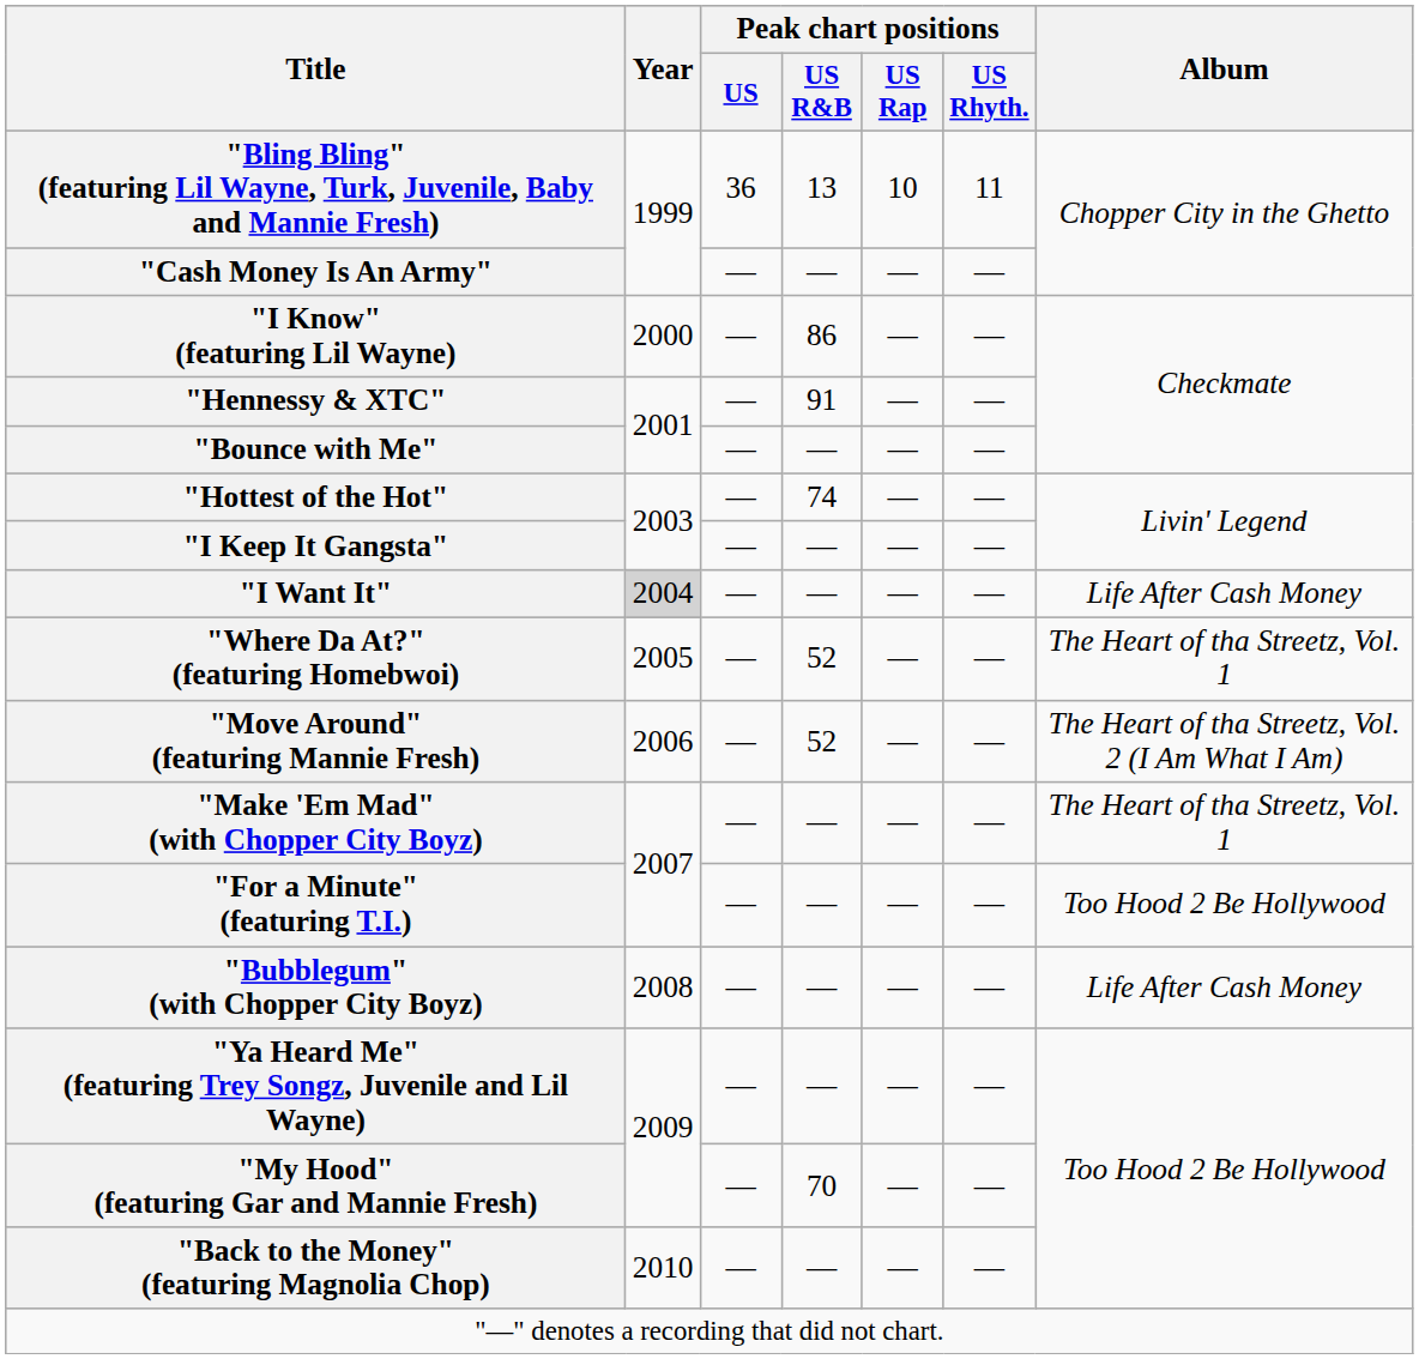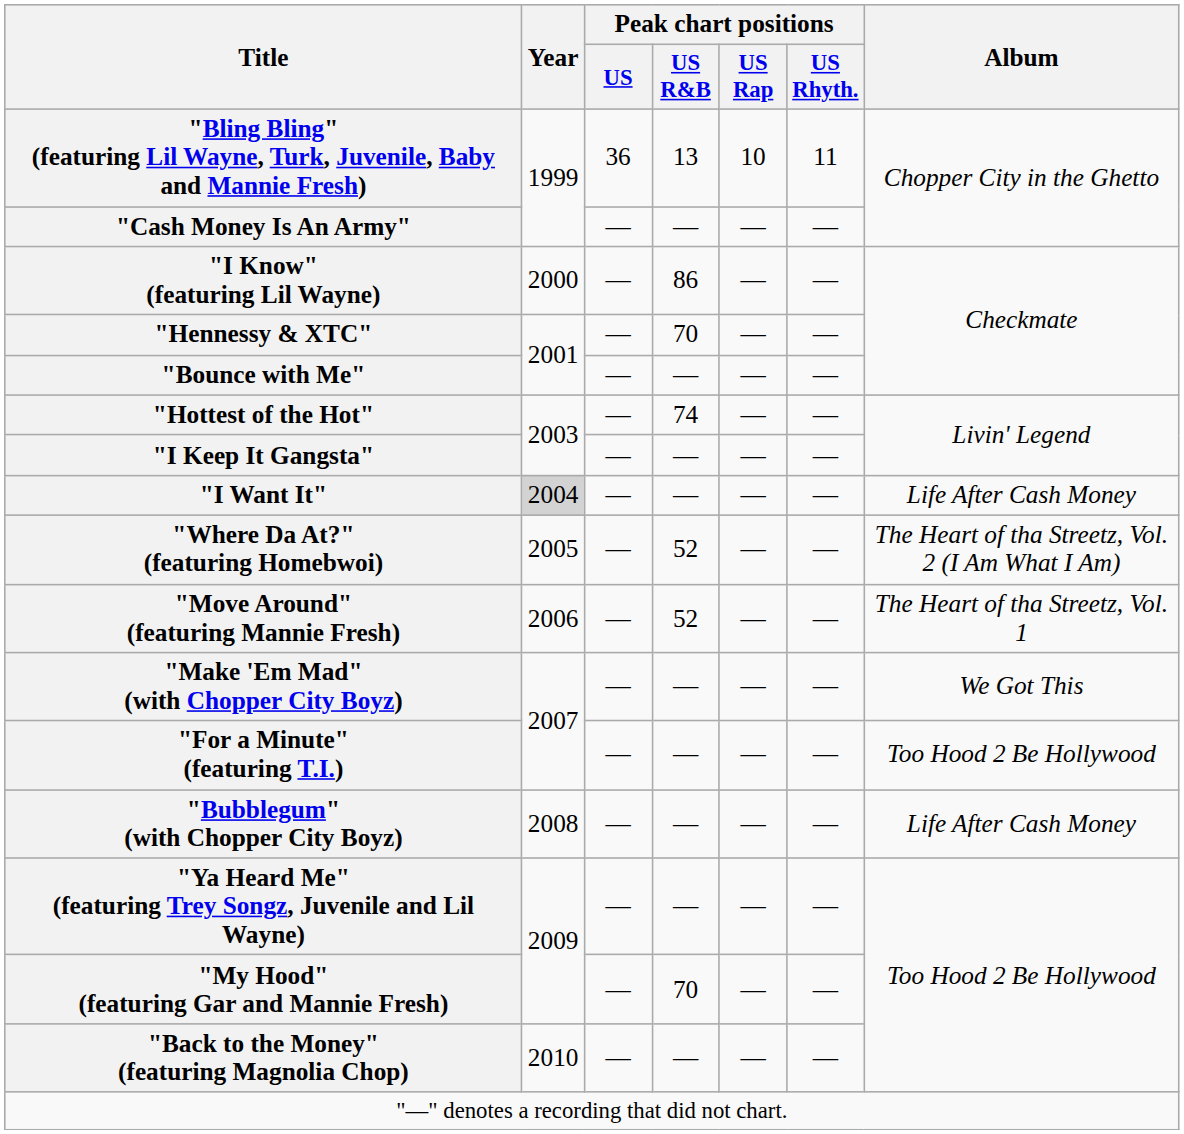"Hennessy & XTC" | Peak chart positions / US R&B: 91 -> 70
"Where Da At?" (featuring Homebwoi) | Album: The Heart of tha Streetz, Vol. 1 -> The Heart of tha Streetz, Vol. 2 (I Am What I Am)
"Move Around" (featuring Mannie Fresh) | Album: The Heart of tha Streetz, Vol. 2 (I Am What I Am) -> The Heart of tha Streetz, Vol. 1
"Make 'Em Mad" (with Chopper City Boyz) | Album: The Heart of tha Streetz, Vol. 1 -> We Got This
